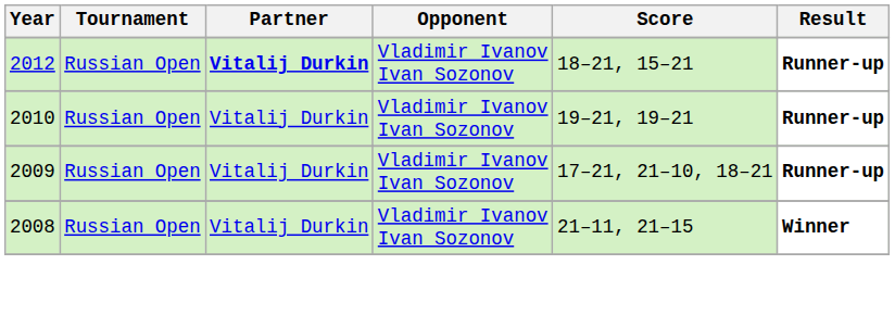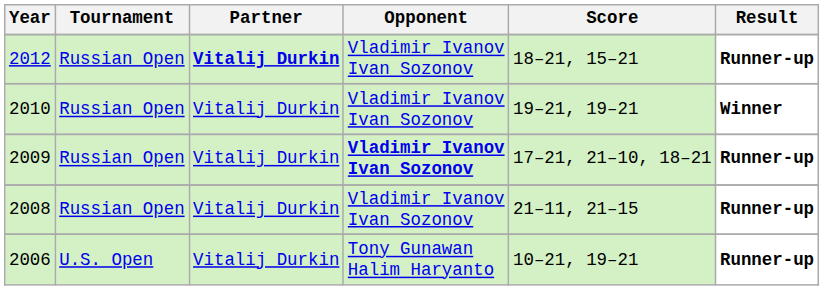2010 | Result: Runner-up -> Winner
2009 | Opponent: normal -> bold
2008 | Result: Winner -> Runner-up
+ row: 2006 | U.S. Open | Vitalij Durkin | Tony Gunawan Halim Haryanto | 10–21, 19–21 | Runner-up
